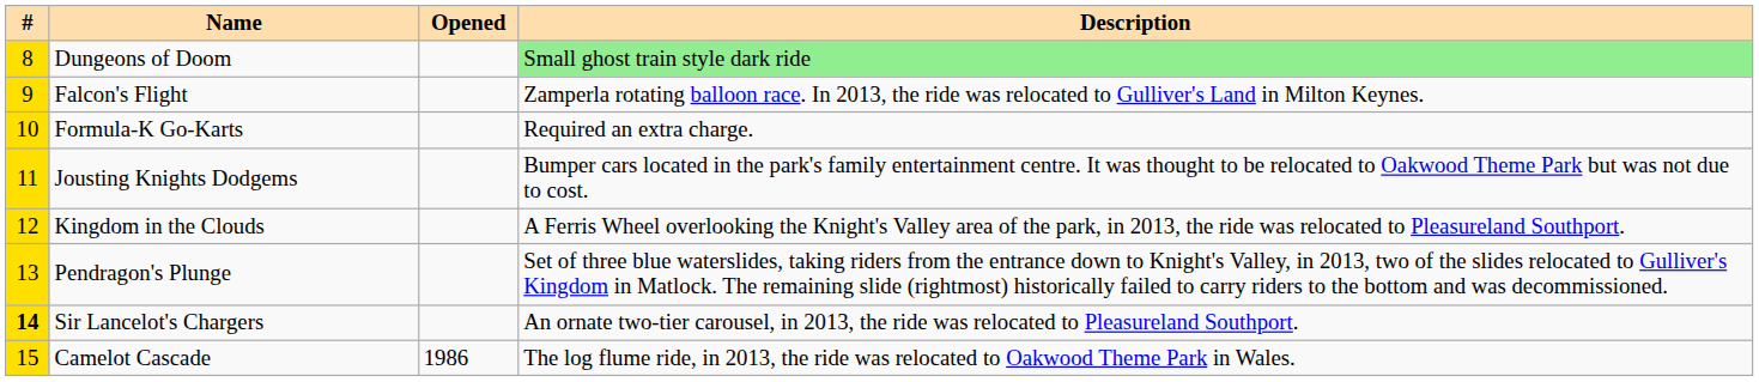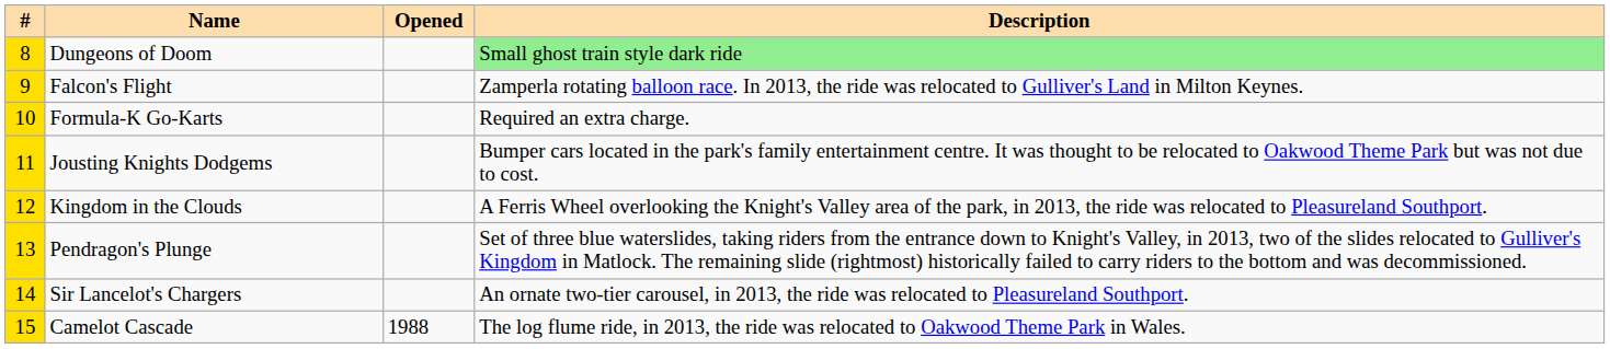Sir Lancelot's Chargers | #: bold -> normal
Camelot Cascade | Opened: 1986 -> 1988
